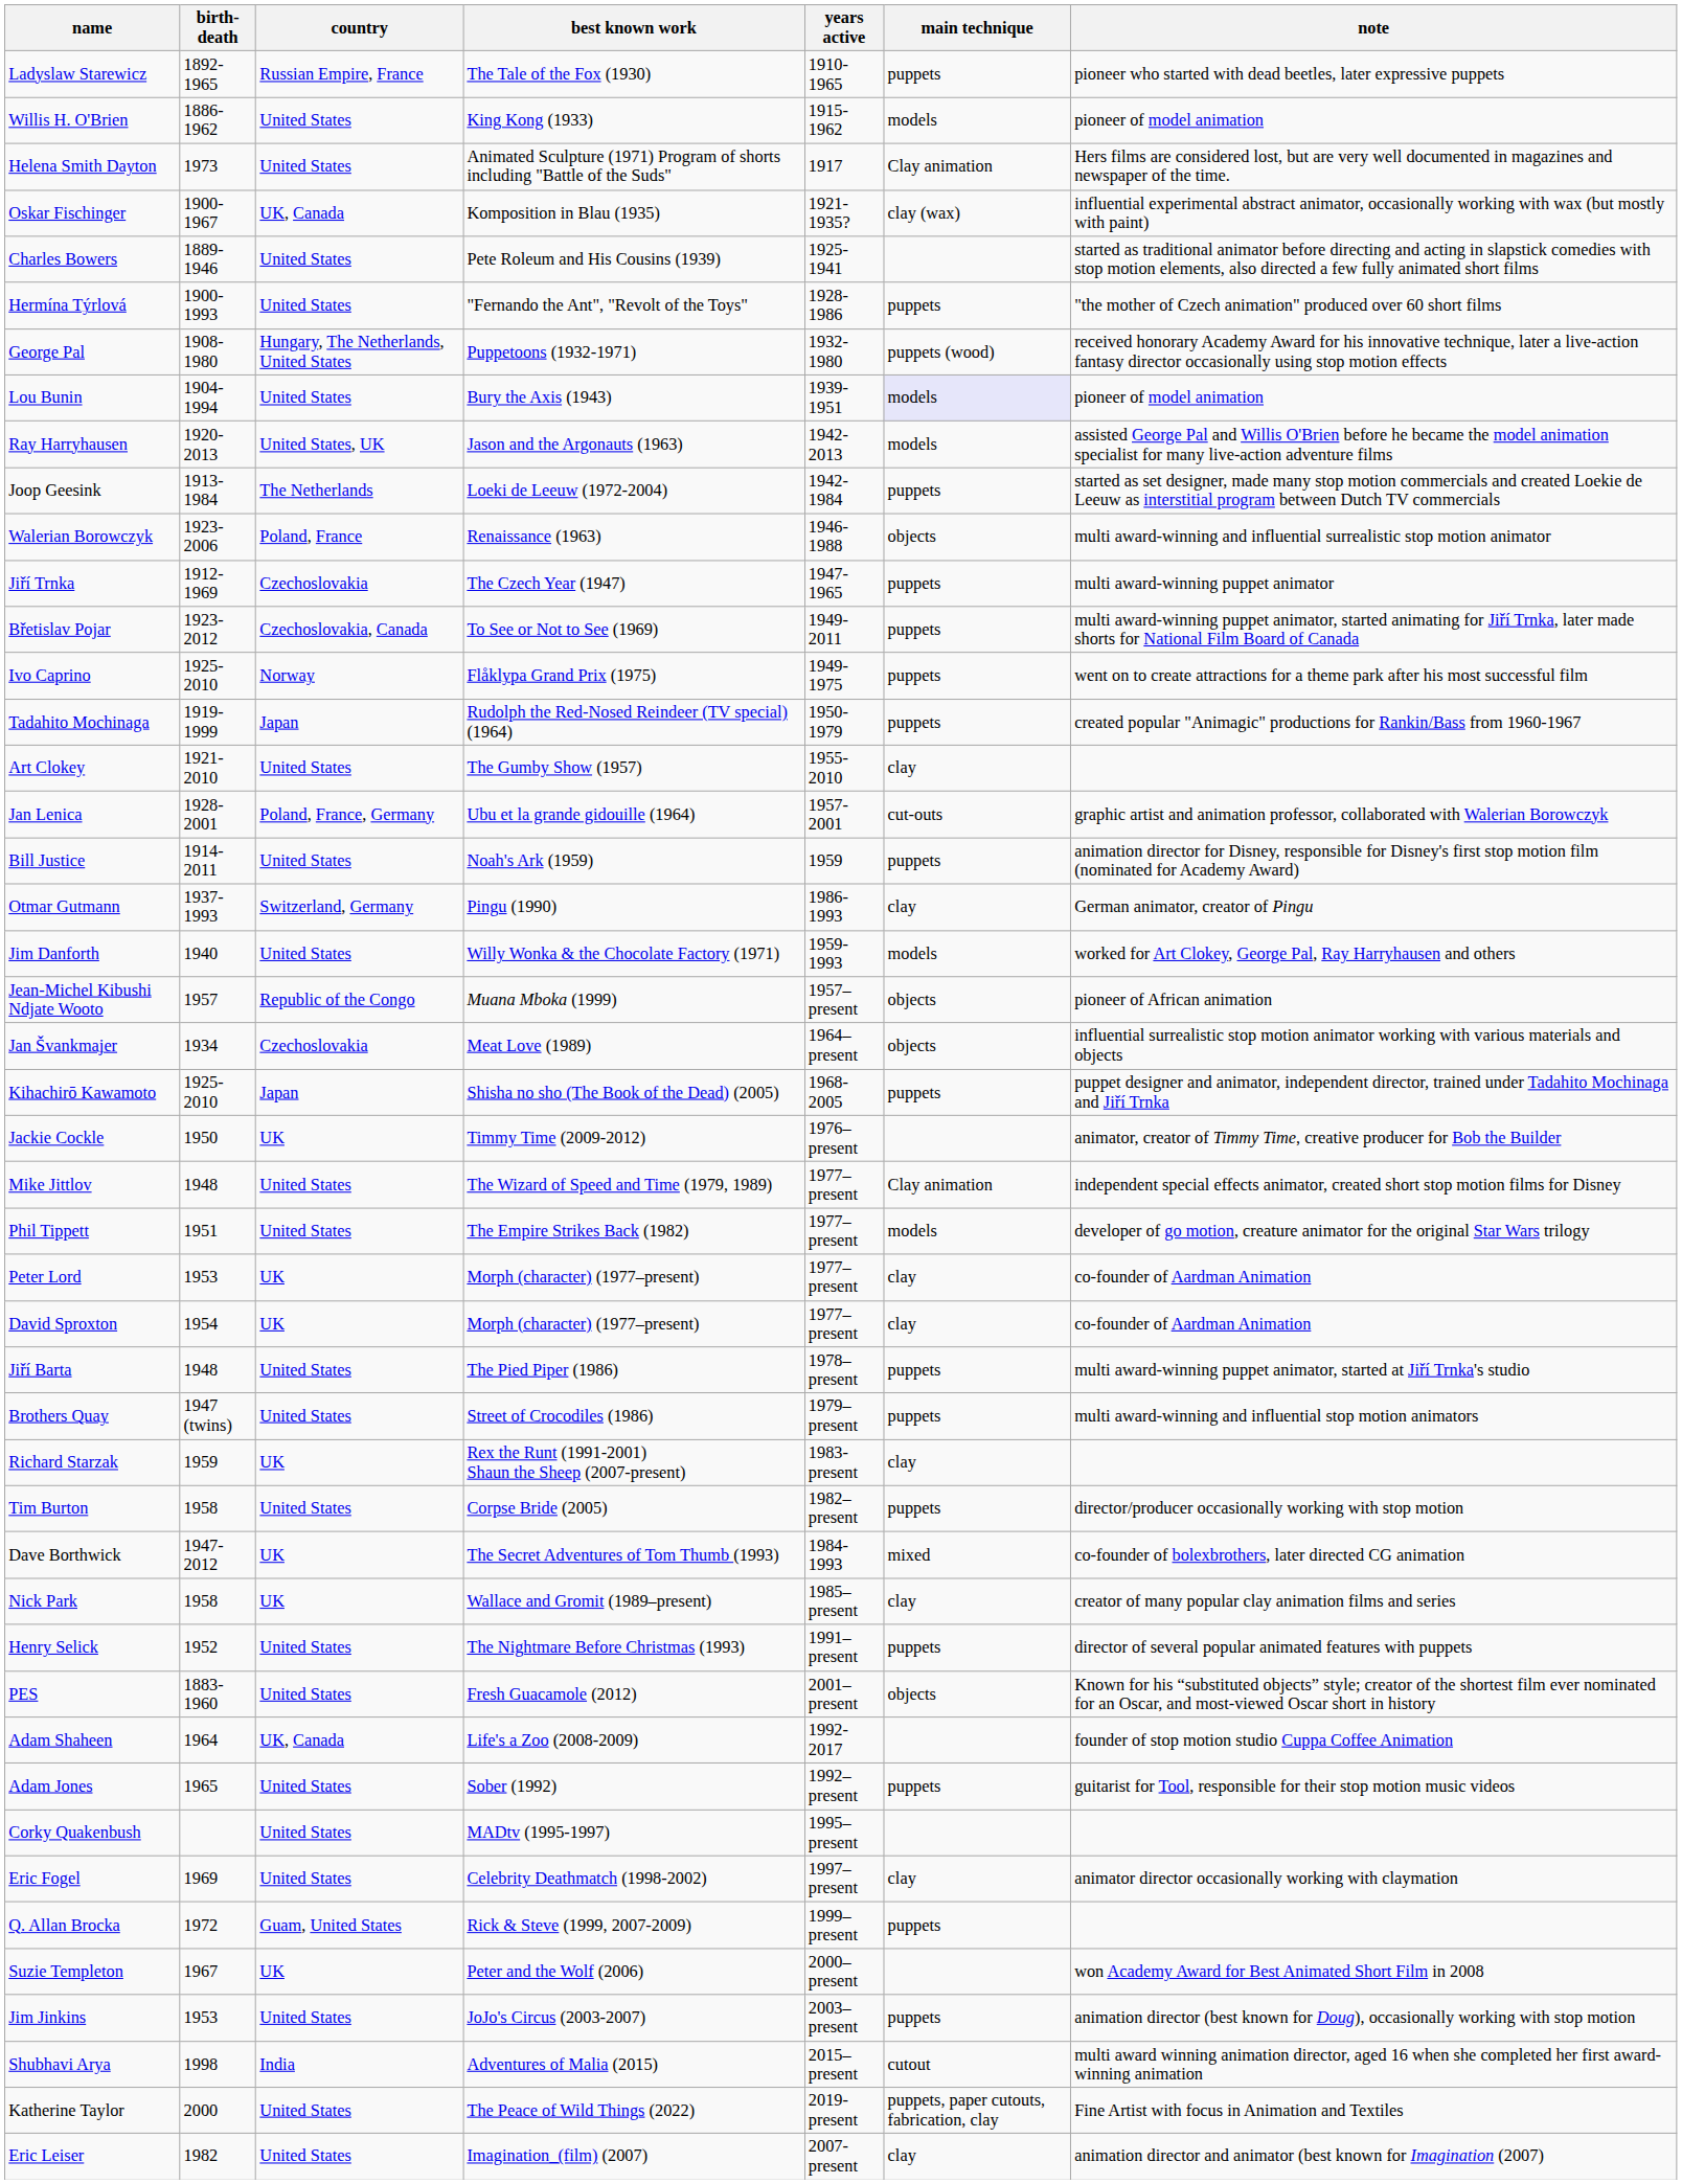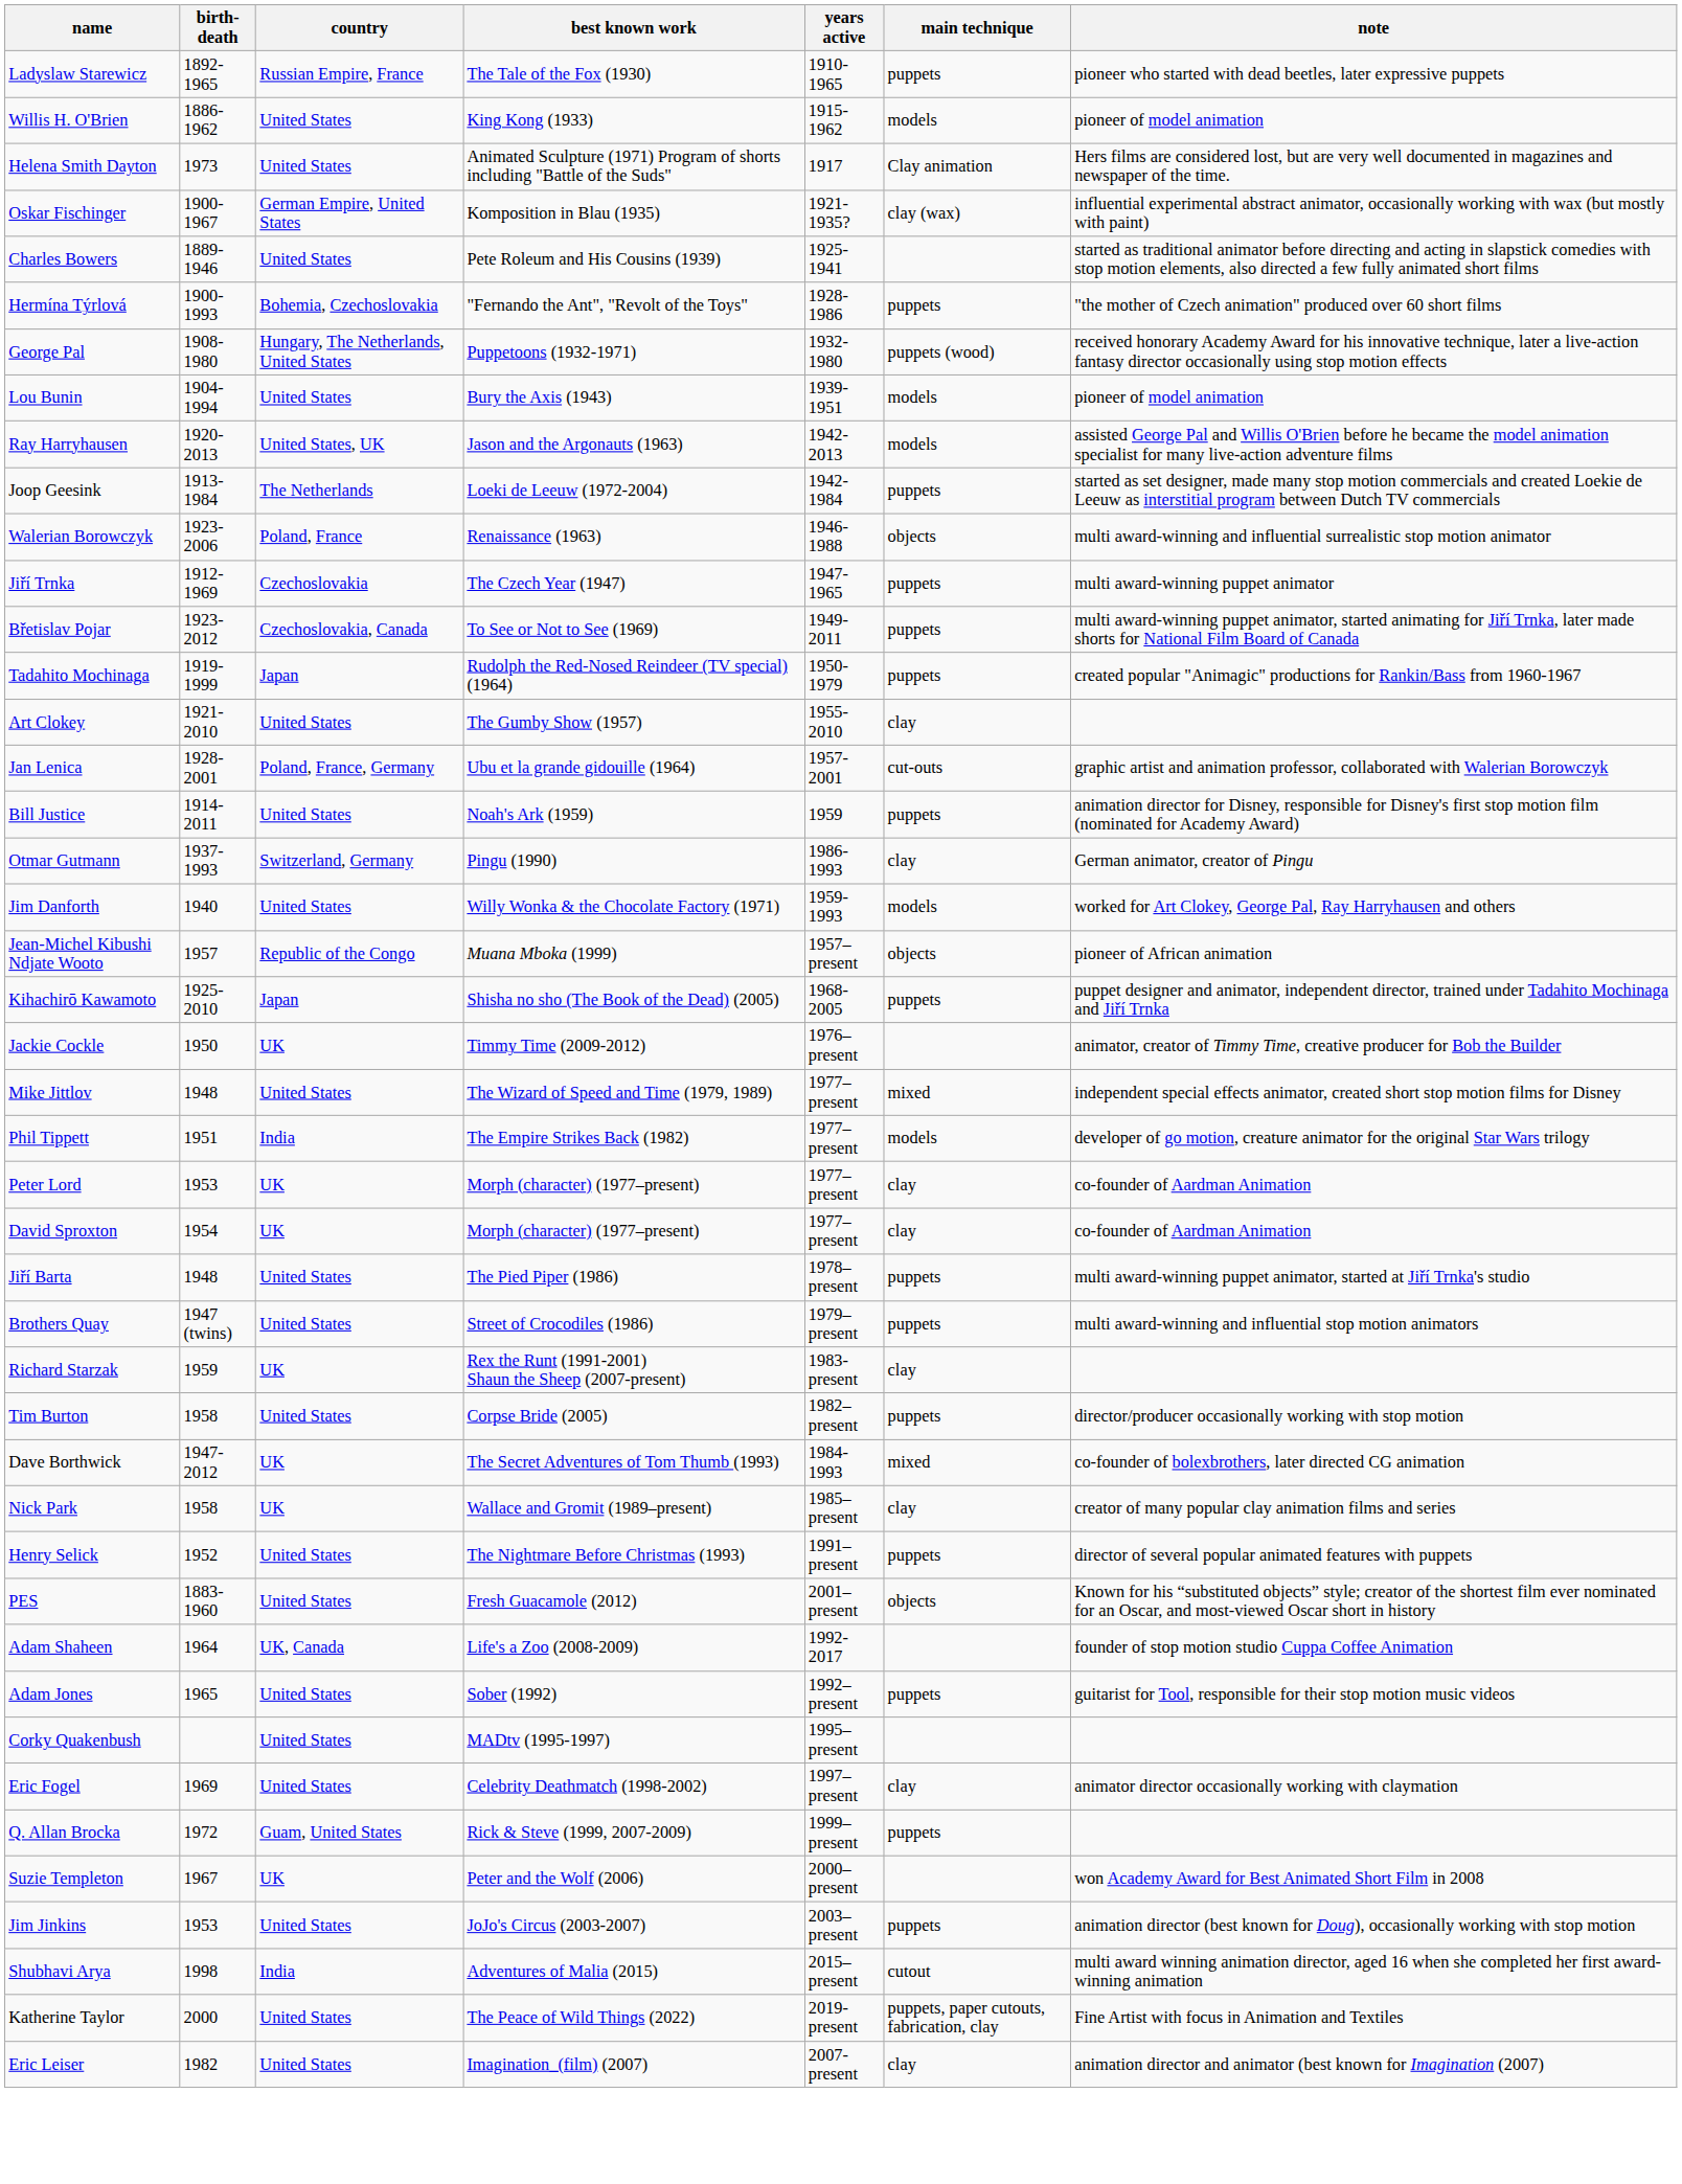Oskar Fischinger | country: UK, Canada -> German Empire, United States
Hermína Týrlová | country: United States -> Bohemia, Czechoslovakia
Lou Bunin | main technique: lavender background -> no background
- row: Ivo Caprino | 1925-2010 | Norway | Flåklypa Grand Prix (1975) | 1949-1975 | puppets | went on to create attractions for a theme park after his most successful film
- row: Jan Švankmajer | 1934 | Czechoslovakia | Meat Love (1989) | 1964–present | objects | influential surrealistic stop motion animator working with various materials and objects
Mike Jittlov | main technique: Clay animation -> mixed
Phil Tippett | country: United States -> India
